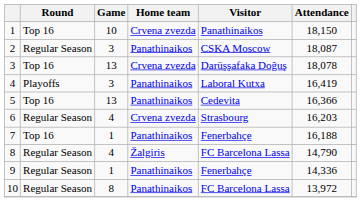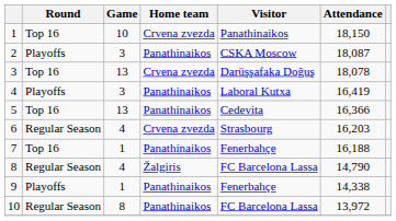2 | Round: Regular Season -> Playoffs
9 | Round: Regular Season -> Playoffs
9 | Attendance: 14,336 -> 14,338
